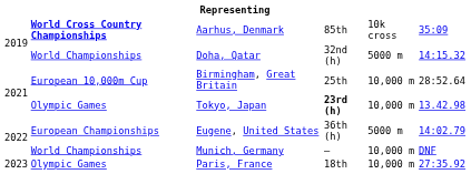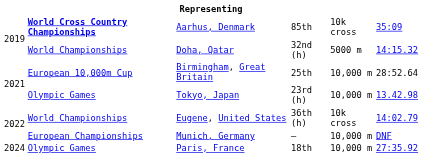Tokyo, Japan | column 4: bold -> normal
Eugene, United States | column 2: European Championships -> World Championships
Eugene, United States | column 5: 5000 m -> 10k cross
Munich, Germany | column 2: World Championships -> European Championships
Paris, France | column 1: 2023 -> 2024
